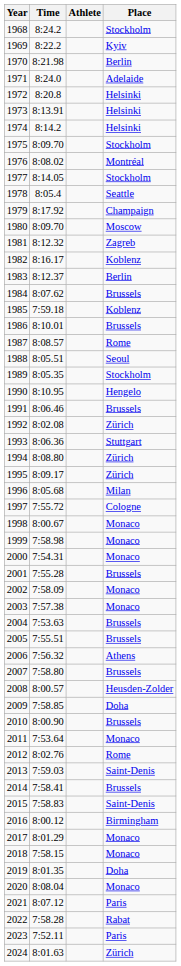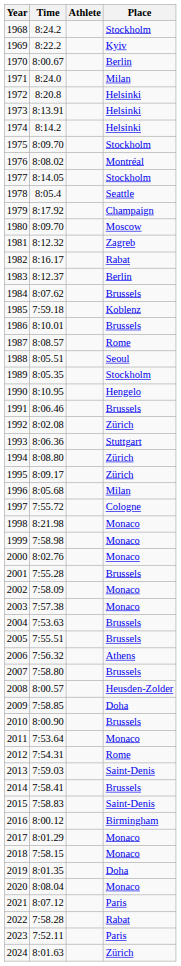1970 | Time: 8:21.98 -> 8:00.67
1971 | Place: Adelaide -> Milan
1982 | Place: Koblenz -> Rabat
1998 | Time: 8:00.67 -> 8:21.98
2000 | Time: 7:54.31 -> 8:02.76
2012 | Time: 8:02.76 -> 7:54.31
